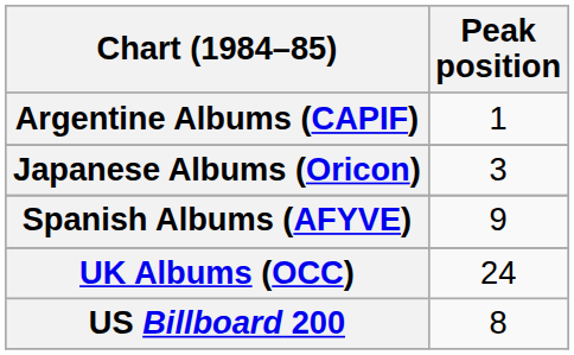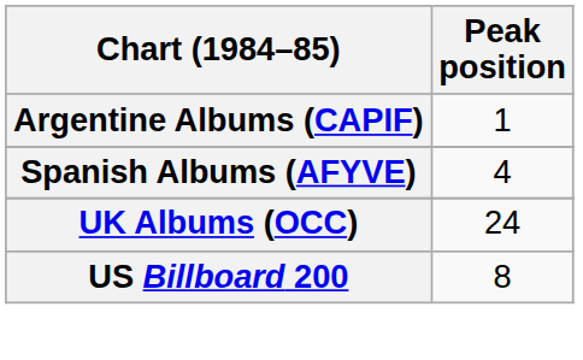- row: Japanese Albums (Oricon) | 3
Spanish Albums (AFYVE) | Peak position: 9 -> 4
